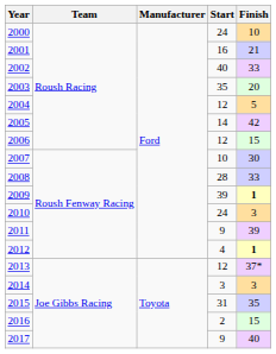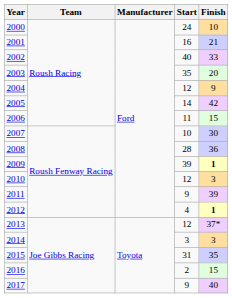2004 | Finish: 5 -> 9
2006 | Start: 12 -> 11
2008 | Finish: 33 -> 36
2010 | Start: 24 -> 12
